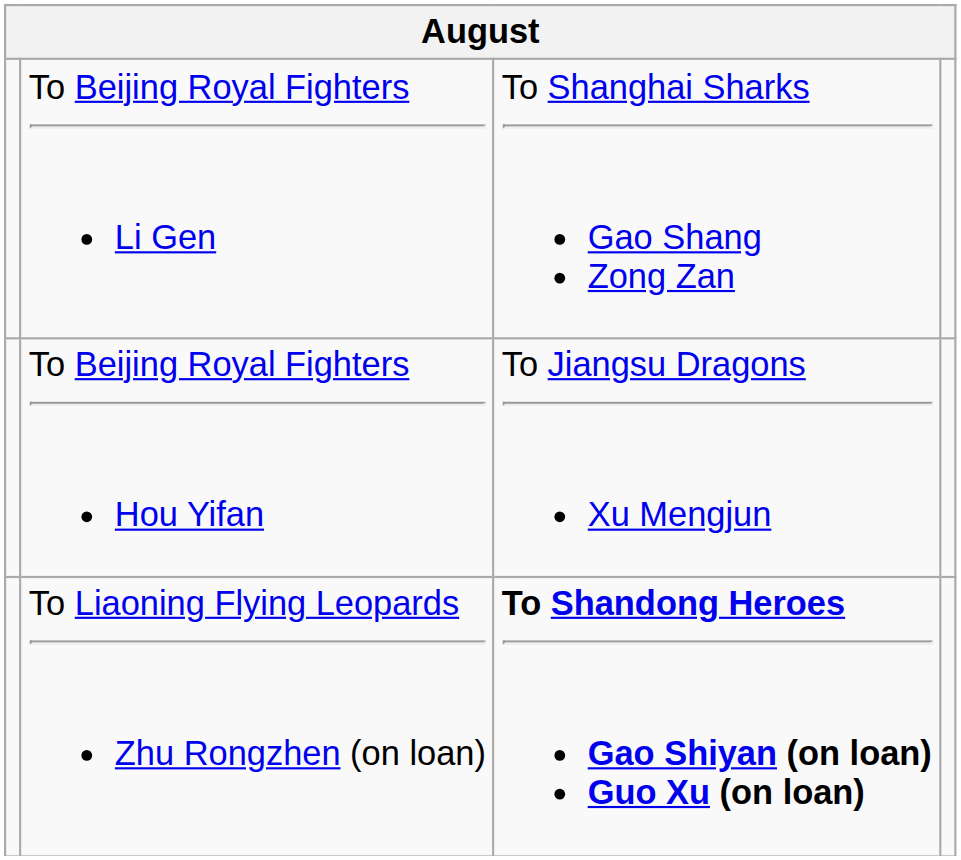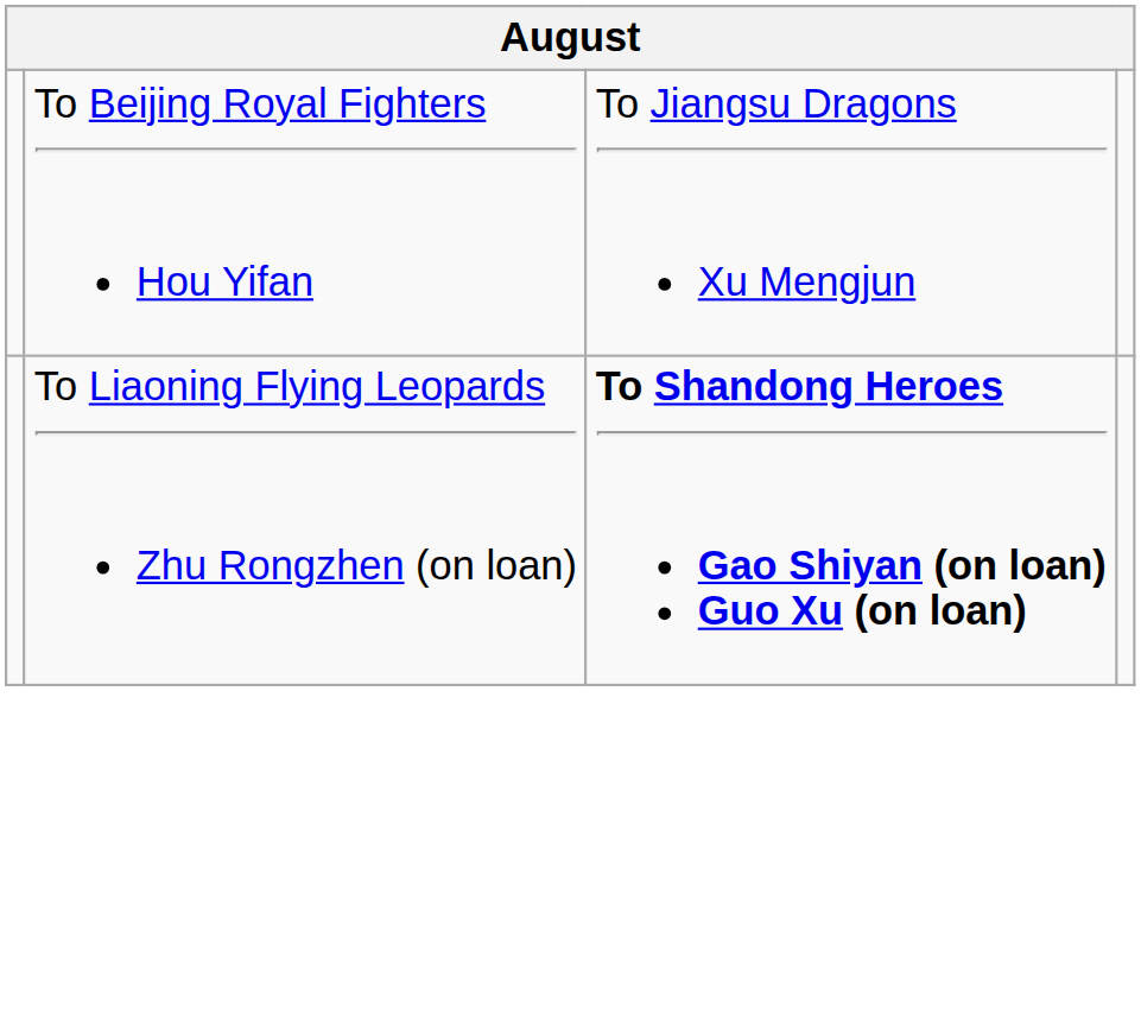- row: To Beijing Royal Fighters Li Gen | To Shanghai Sharks Gao Shang Zong Zan
